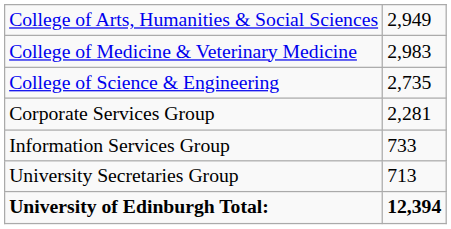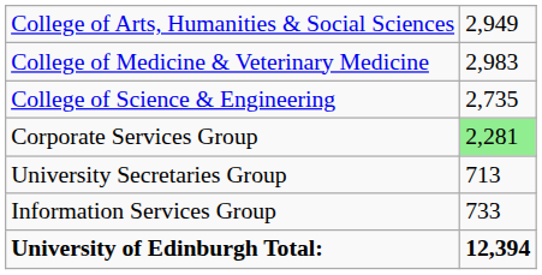Corporate Services Group | column 2: no background -> lightgreen background
rows swapped: Information Services Group <-> University Secretaries Group
